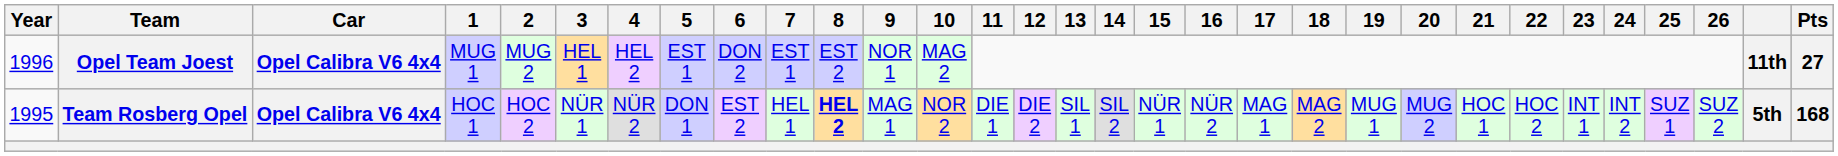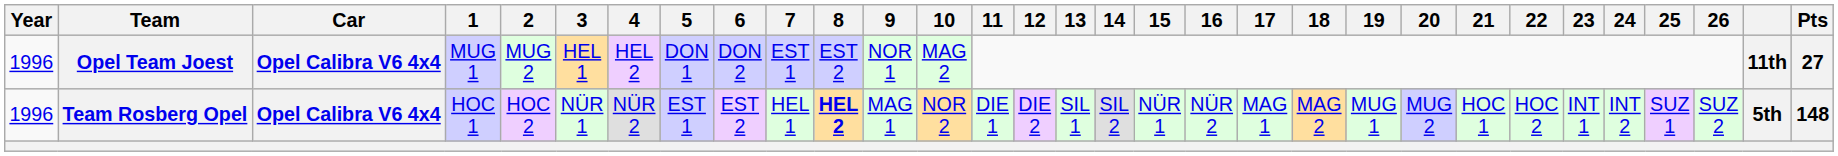Opel Team Joest | 5: EST 1 -> DON 1
Team Rosberg Opel | Year: 1995 -> 1996
Team Rosberg Opel | 5: DON 1 -> EST 1
Team Rosberg Opel | Pts: 168 -> 148
